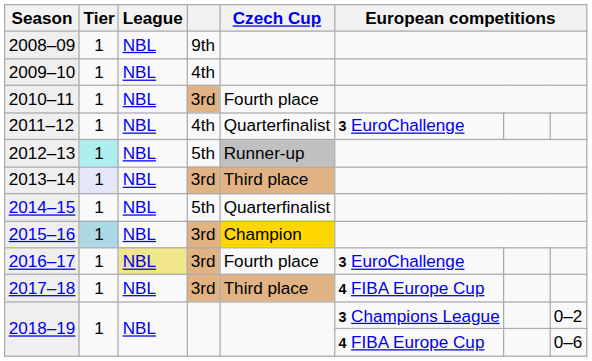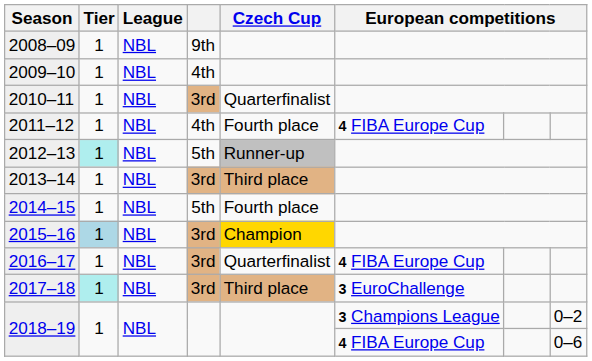2010–11 | Czech Cup: Fourth place -> Quarterfinalist
2011–12 | Czech Cup: Quarterfinalist -> Fourth place
2011–12 | column 6: 3 EuroChallenge -> 4 FIBA Europe Cup
2013–14 | Tier: lavender background -> no background
2014–15 | Czech Cup: Quarterfinalist -> Fourth place
2016–17 | League: khaki background -> no background
2016–17 | Czech Cup: Fourth place -> Quarterfinalist
2016–17 | column 6: 3 EuroChallenge -> 4 FIBA Europe Cup
2017–18 | Tier: no background -> paleturquoise background
2017–18 | column 6: 4 FIBA Europe Cup -> 3 EuroChallenge
